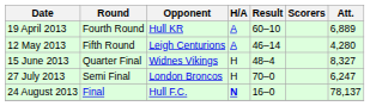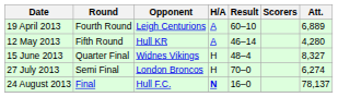19 April 2013 | Opponent: Hull KR -> Leigh Centurions
12 May 2013 | Opponent: Leigh Centurions -> Hull KR
27 July 2013 | Att.: 6,247 -> 6,274
